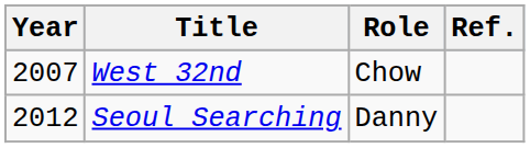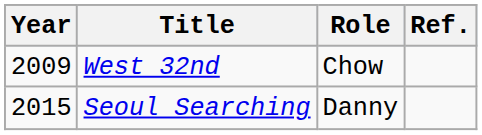West 32nd | Year: 2007 -> 2009
Seoul Searching | Year: 2012 -> 2015
